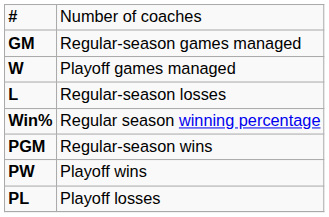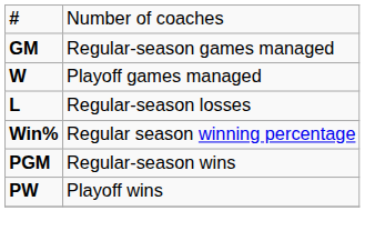- row: PL | Playoff losses
